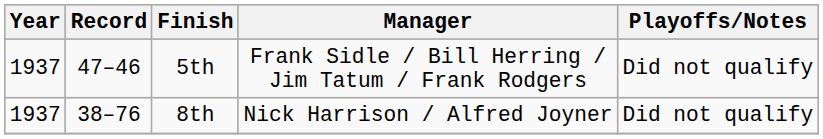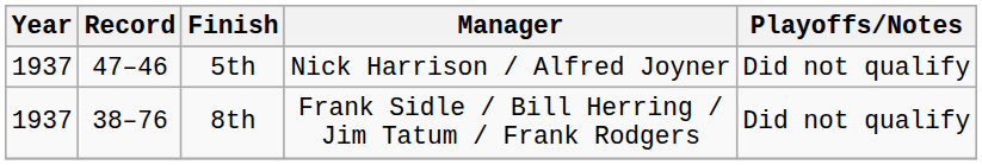5th | Manager: Frank Sidle / Bill Herring / Jim Tatum / Frank Rodgers -> Nick Harrison / Alfred Joyner
8th | Manager: Nick Harrison / Alfred Joyner -> Frank Sidle / Bill Herring / Jim Tatum / Frank Rodgers
